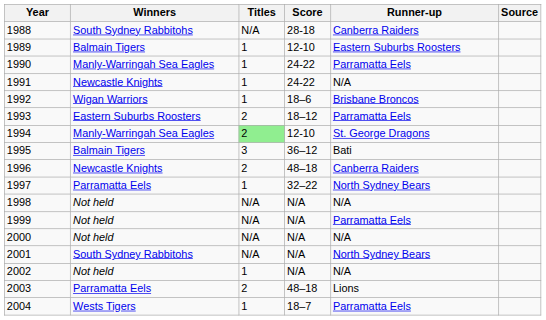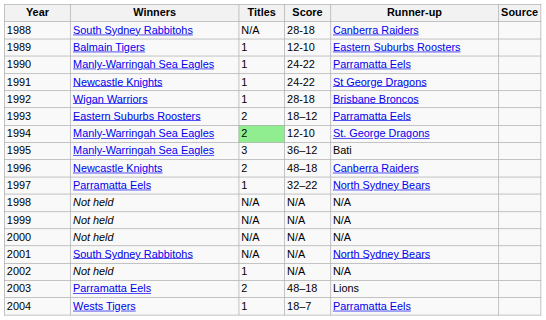1991 | Runner-up: N/A -> St George Dragons
1992 | Score: 18–6 -> 28-18
1995 | Winners: Balmain Tigers -> Manly-Warringah Sea Eagles
1999 | Runner-up: Parramatta Eels -> N/A
